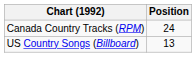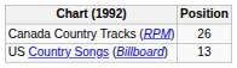Canada Country Tracks (RPM) | Position: 24 -> 26
